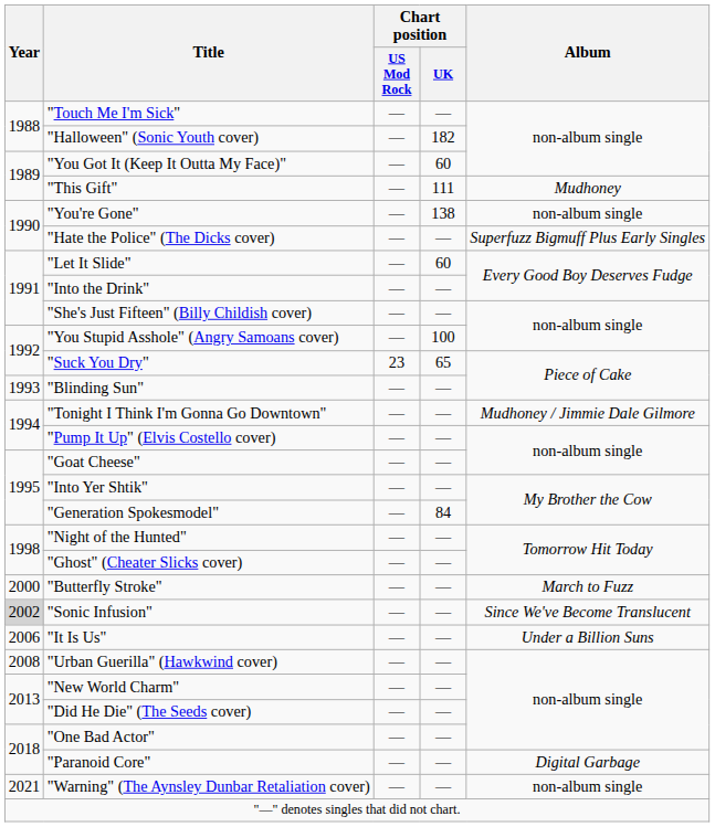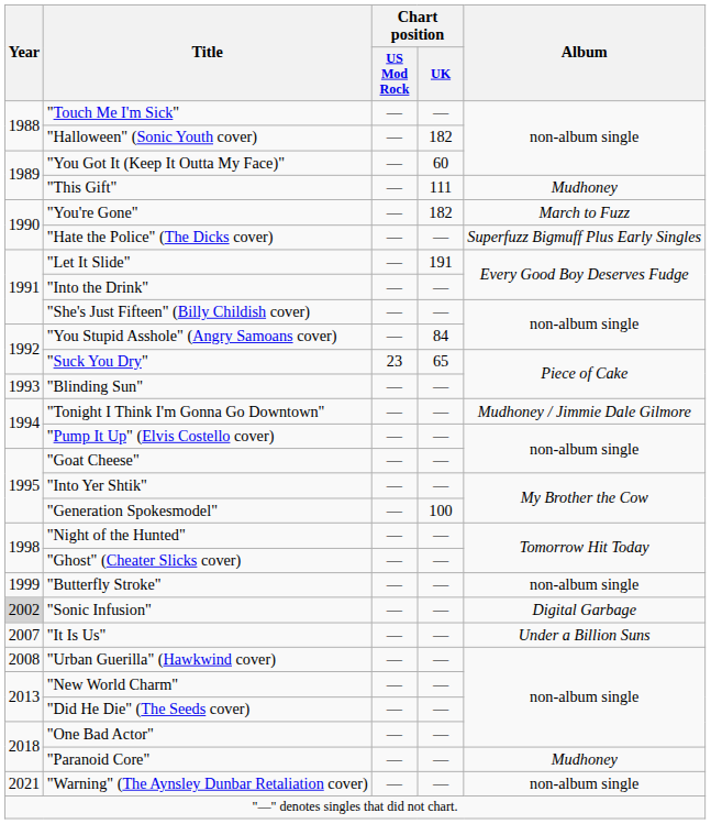"You're Gone" | Chart position / UK: 138 -> 182
"You're Gone" | Album: non-album single -> March to Fuzz
"Let It Slide" | Chart position / UK: 60 -> 191
"You Stupid Asshole" (Angry Samoans cover) | Chart position / UK: 100 -> 84
"Generation Spokesmodel" | Chart position / UK: 84 -> 100
"Butterfly Stroke" | Year: 2000 -> 1999
"Butterfly Stroke" | Album: March to Fuzz -> non-album single
"Sonic Infusion" | Album: Since We've Become Translucent -> Digital Garbage
"It Is Us" | Year: 2006 -> 2007
"Paranoid Core" | Album: Digital Garbage -> Mudhoney
